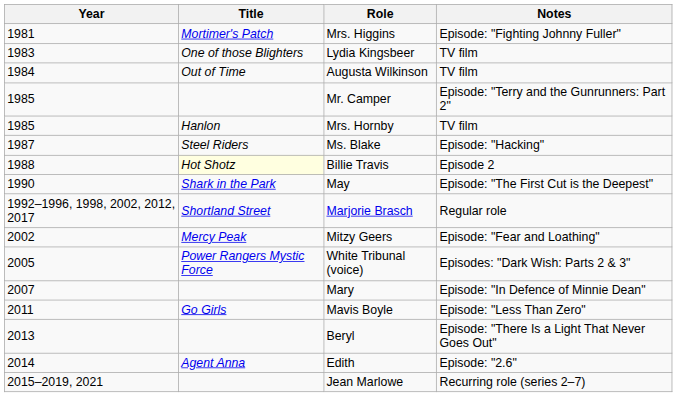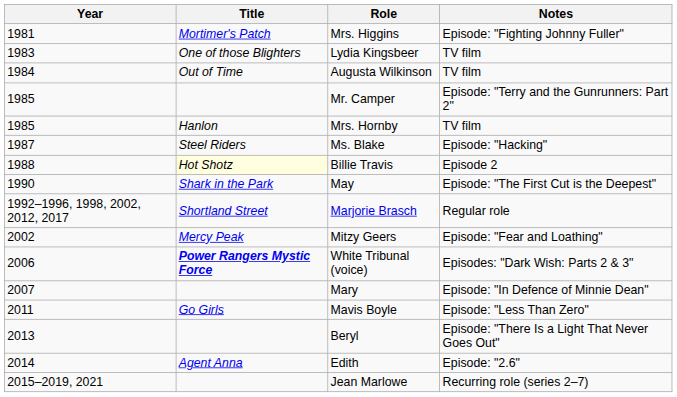White Tribunal (voice) | Year: 2005 -> 2006
White Tribunal (voice) | Title: normal -> bold
